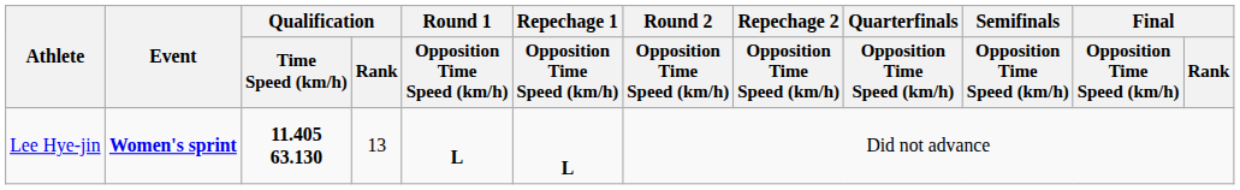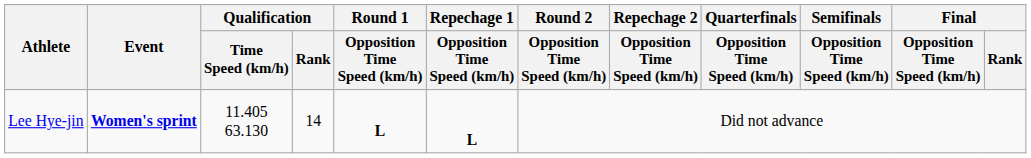Lee Hye-jin | Qualification / Time Speed (km/h): bold -> normal
Lee Hye-jin | Qualification / Rank: 13 -> 14
